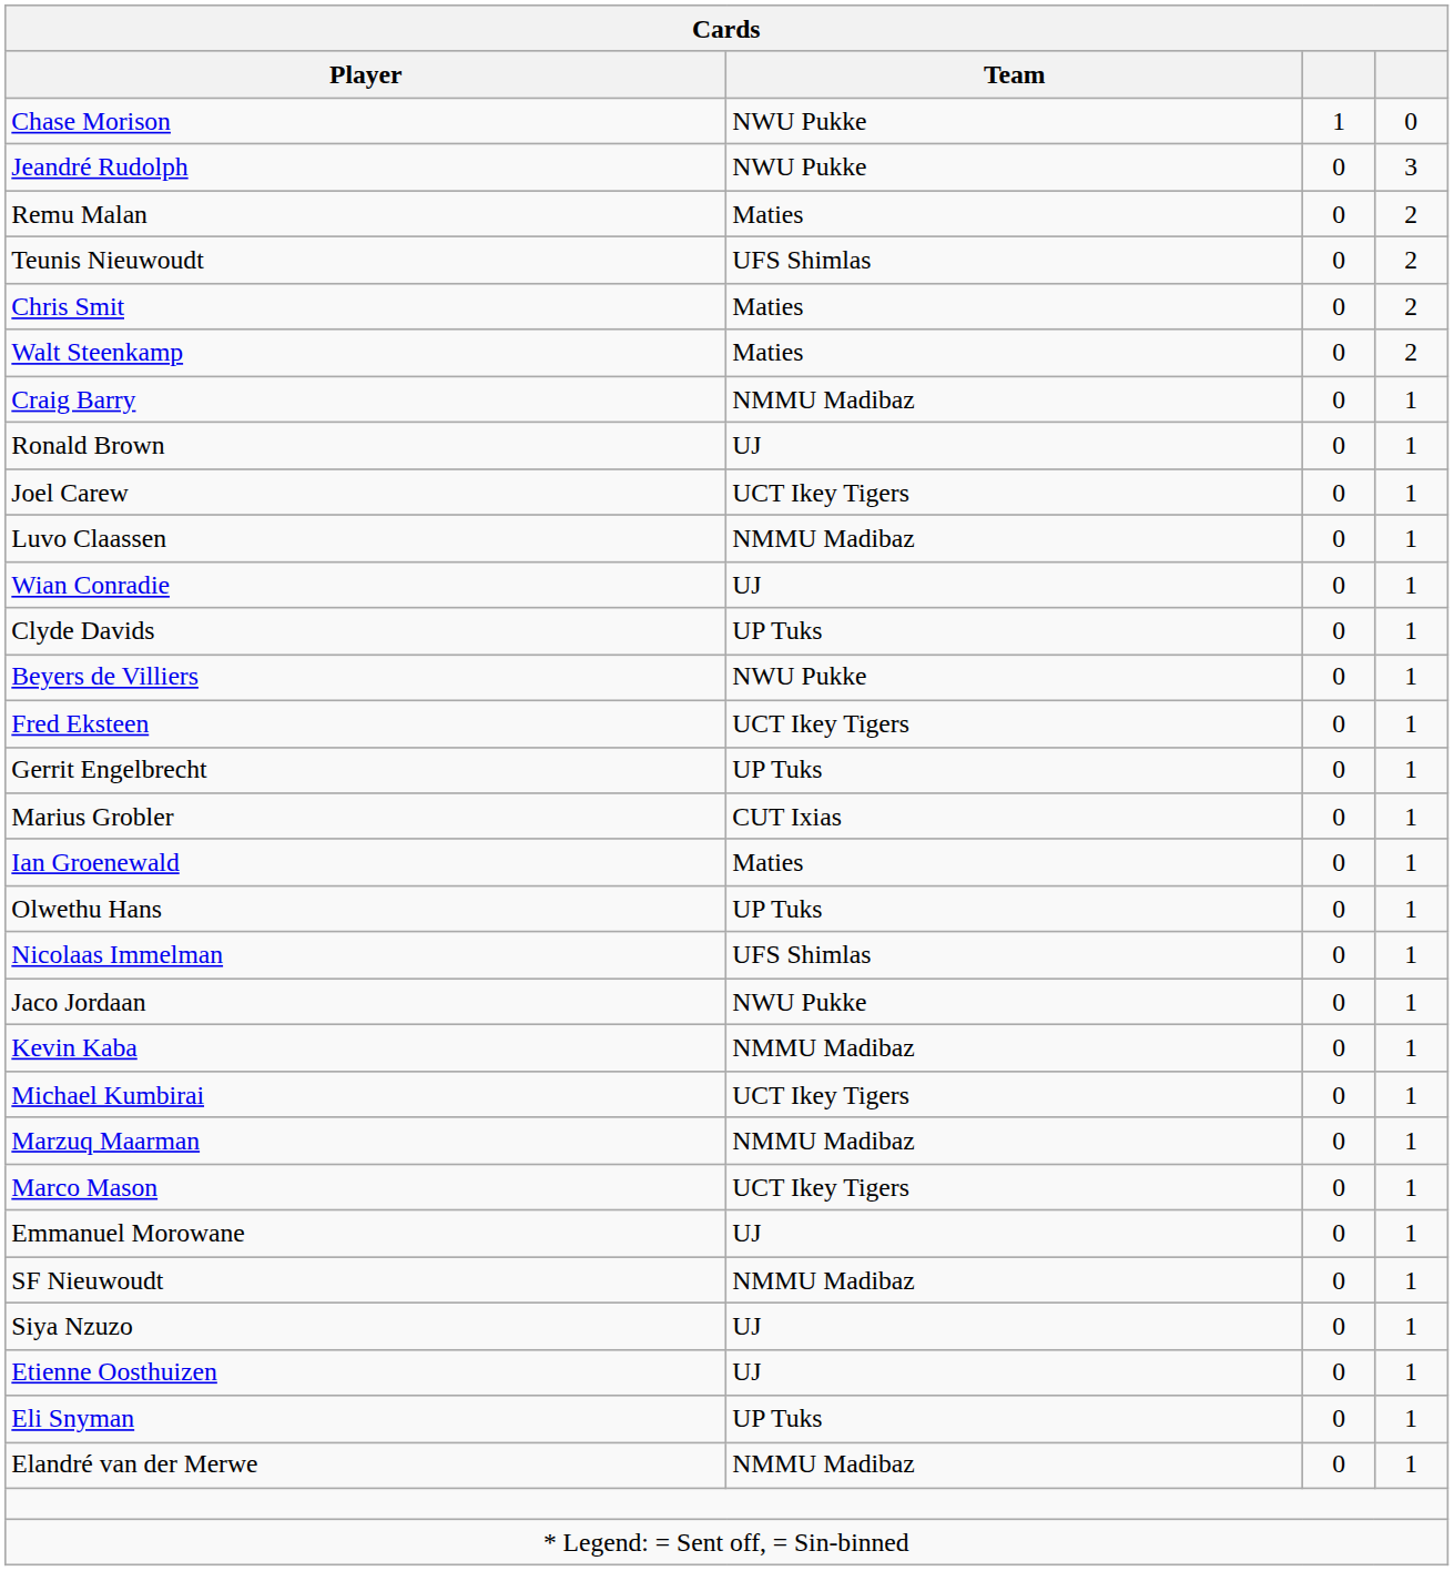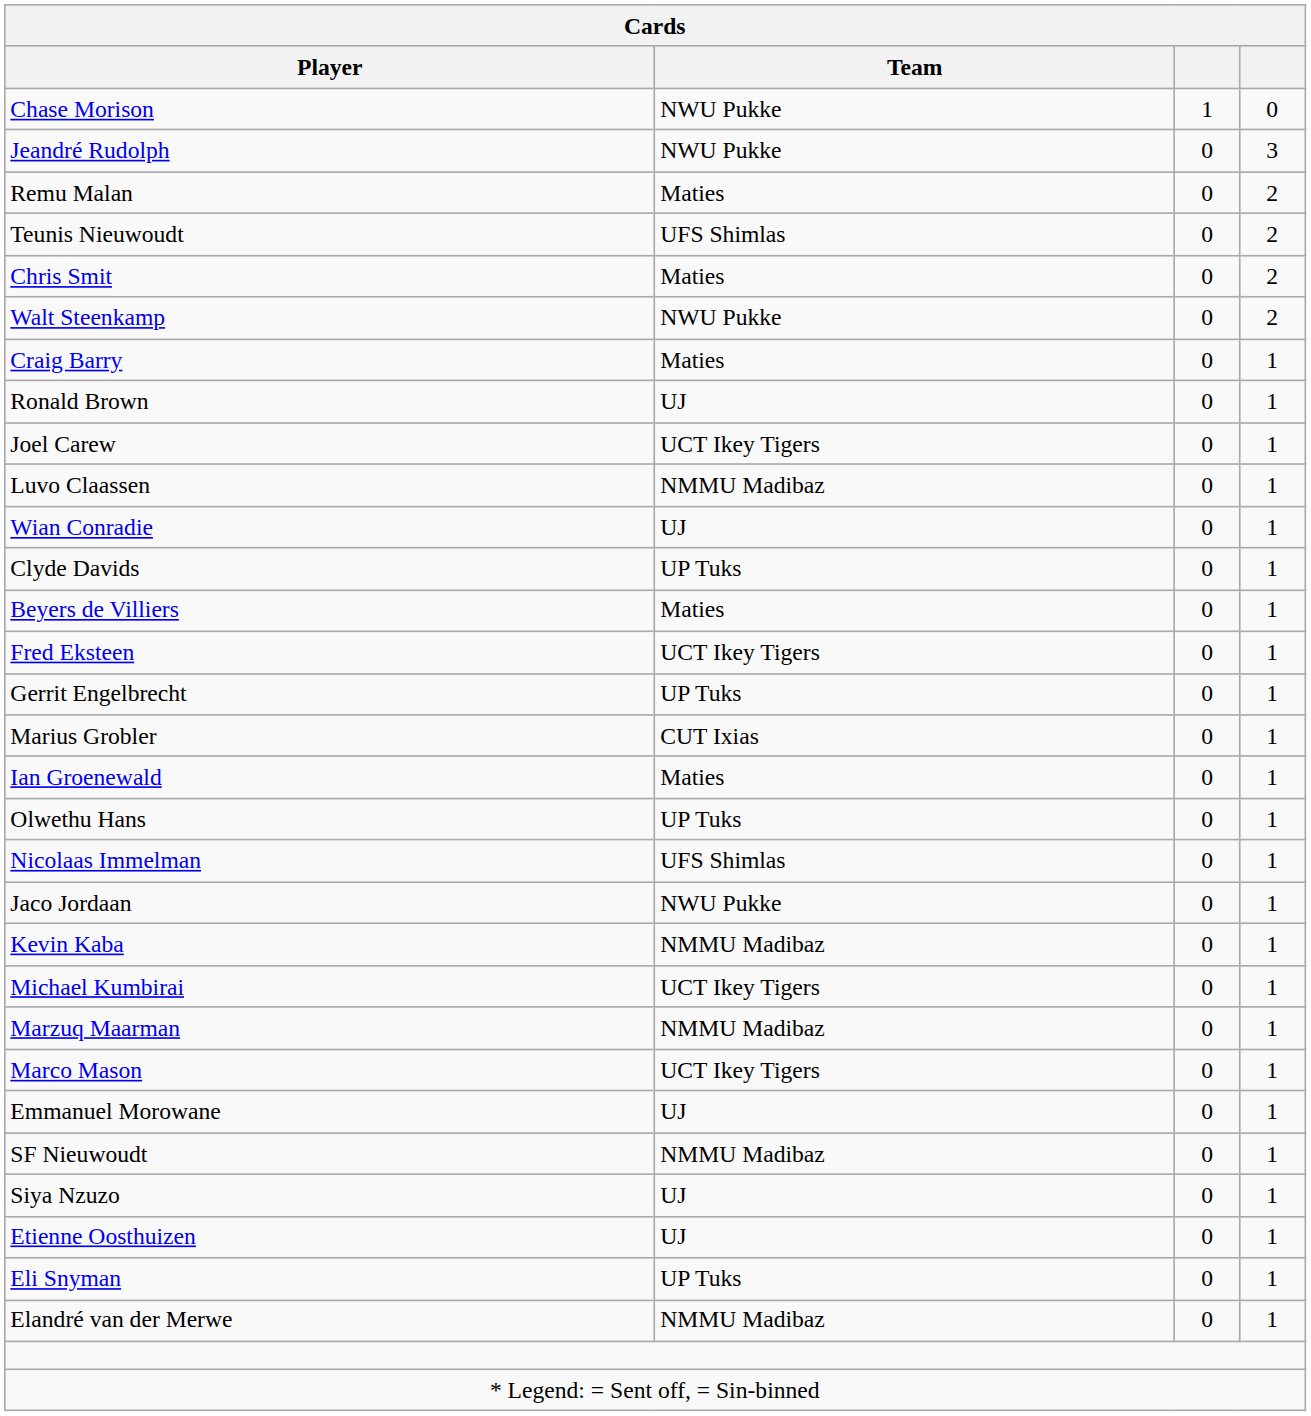Walt Steenkamp | Team: Maties -> NWU Pukke
Craig Barry | Team: NMMU Madibaz -> Maties
Beyers de Villiers | Team: NWU Pukke -> Maties
